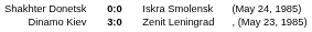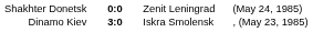Shakhter Donetsk | column 3: Iskra Smolensk -> Zenit Leningrad
Dinamo Kiev | column 3: Zenit Leningrad -> Iskra Smolensk
